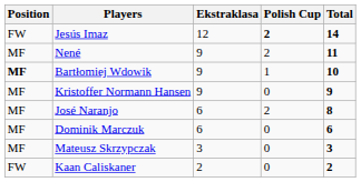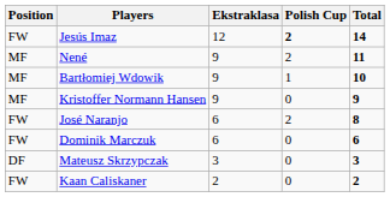Bartłomiej Wdowik | Position: bold -> normal
José Naranjo | Position: MF -> FW
Dominik Marczuk | Position: MF -> FW
Mateusz Skrzypczak | Position: MF -> DF
